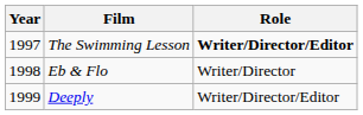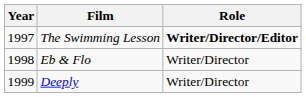Deeply | Role: Writer/Director/Editor -> Writer/Director
